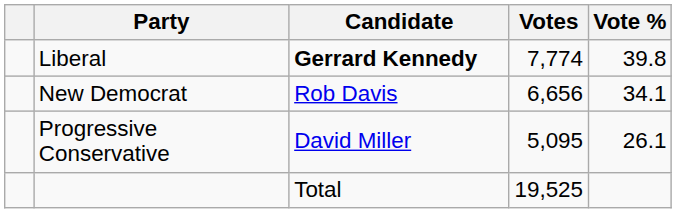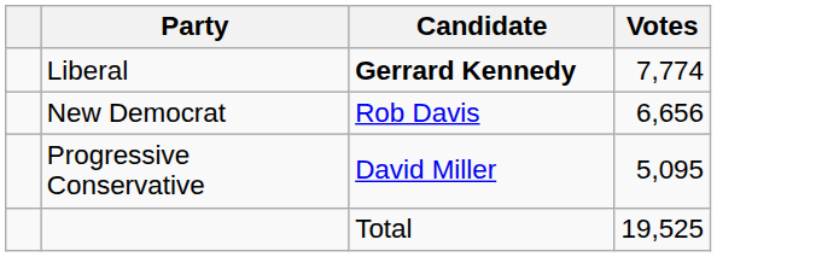- column: Vote % | 39.8 | 34.1 | 26.1
